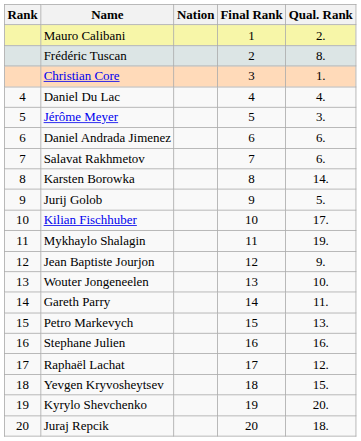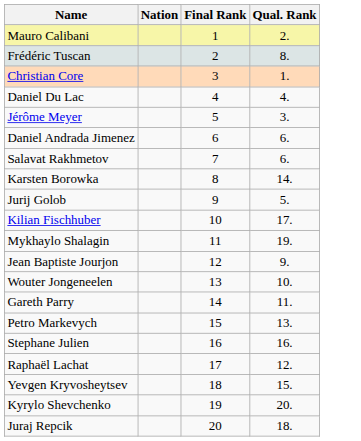- column: Rank | 4 | 5 | 6 | 7 | 8 | 9 | 10 | 11 | 12 | 13 | 14 | 15 | 16 | 17 | 18 | 19 | 20
